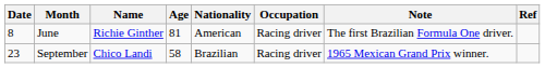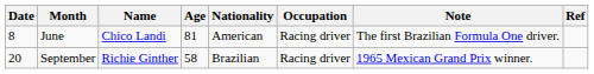June | Name: Richie Ginther -> Chico Landi
September | Date: 23 -> 20
September | Name: Chico Landi -> Richie Ginther
